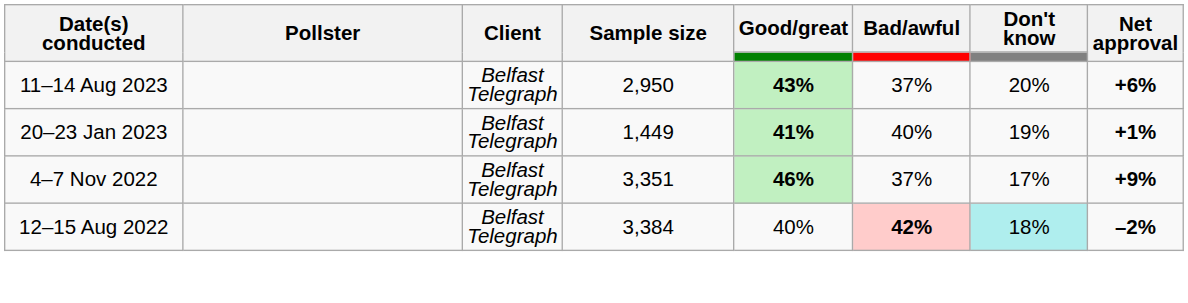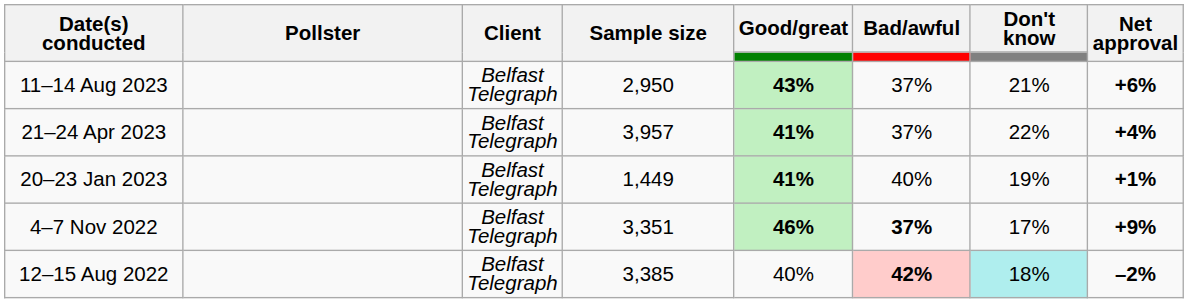11–14 Aug 2023 | Don't know: 20% -> 21%
+ row: 21–24 Apr 2023 | Belfast Telegraph | 3,957 | 41% | 37% | 22% | +4%
4–7 Nov 2022 | Bad/awful: normal -> bold
12–15 Aug 2022 | Sample size: 3,384 -> 3,385
